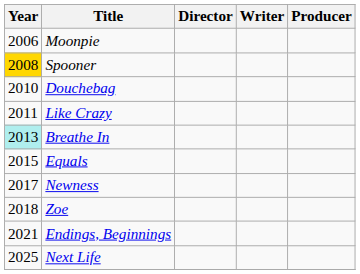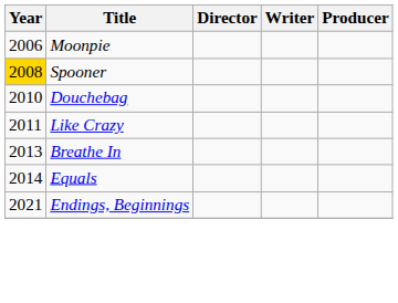Breathe In | Year: paleturquoise background -> no background
Equals | Year: 2015 -> 2014
- row: 2017 | Newness
- row: 2018 | Zoe
- row: 2025 | Next Life
